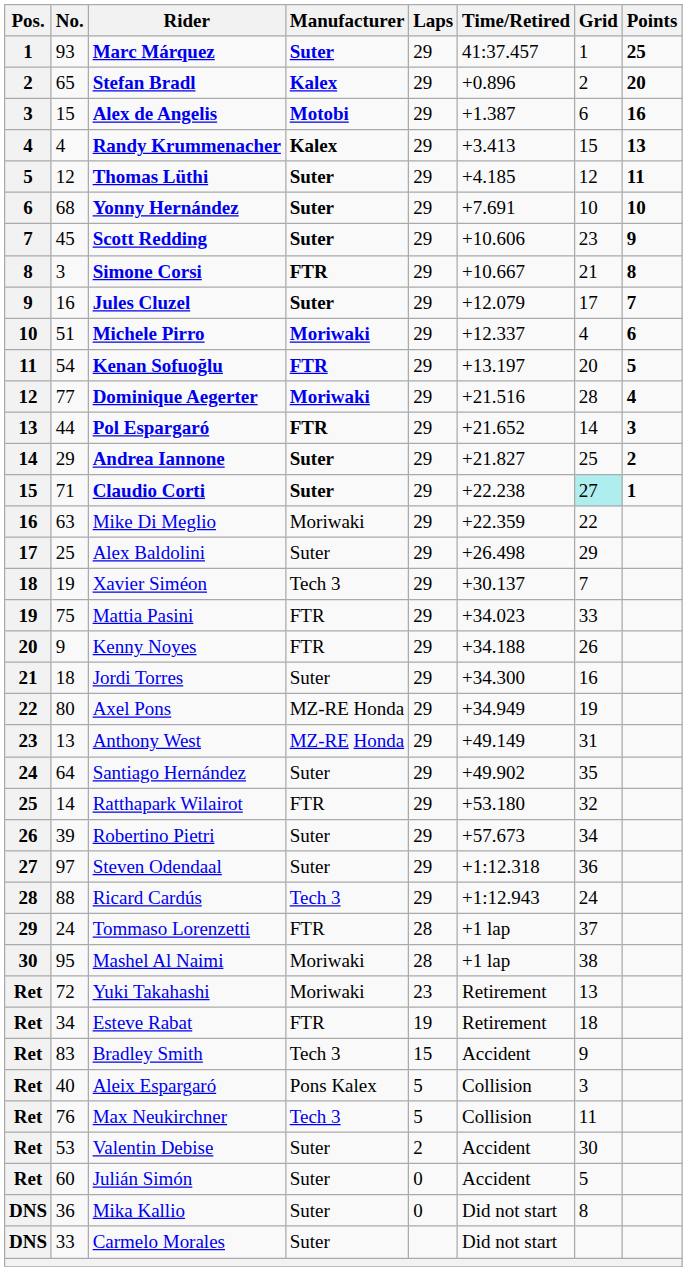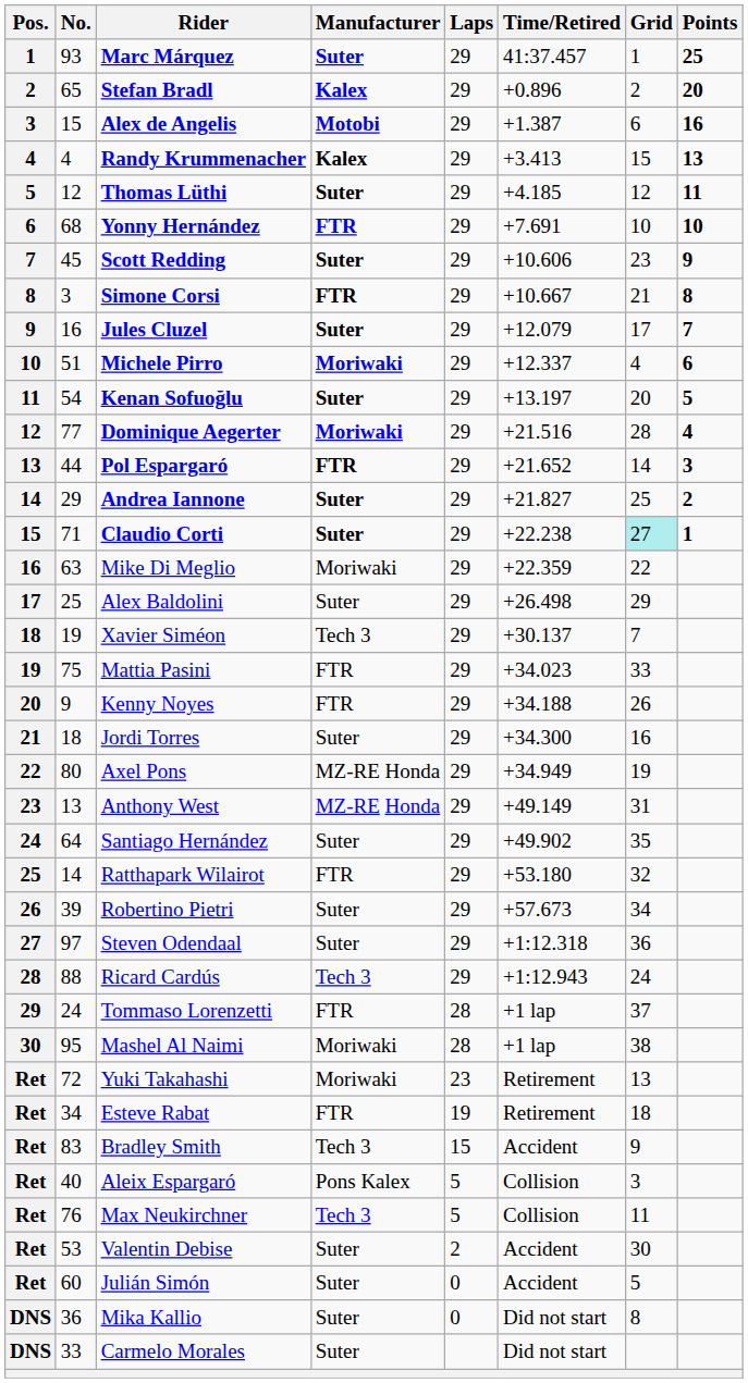Yonny Hernández | Manufacturer: Suter -> FTR
Kenan Sofuoğlu | Manufacturer: FTR -> Suter
